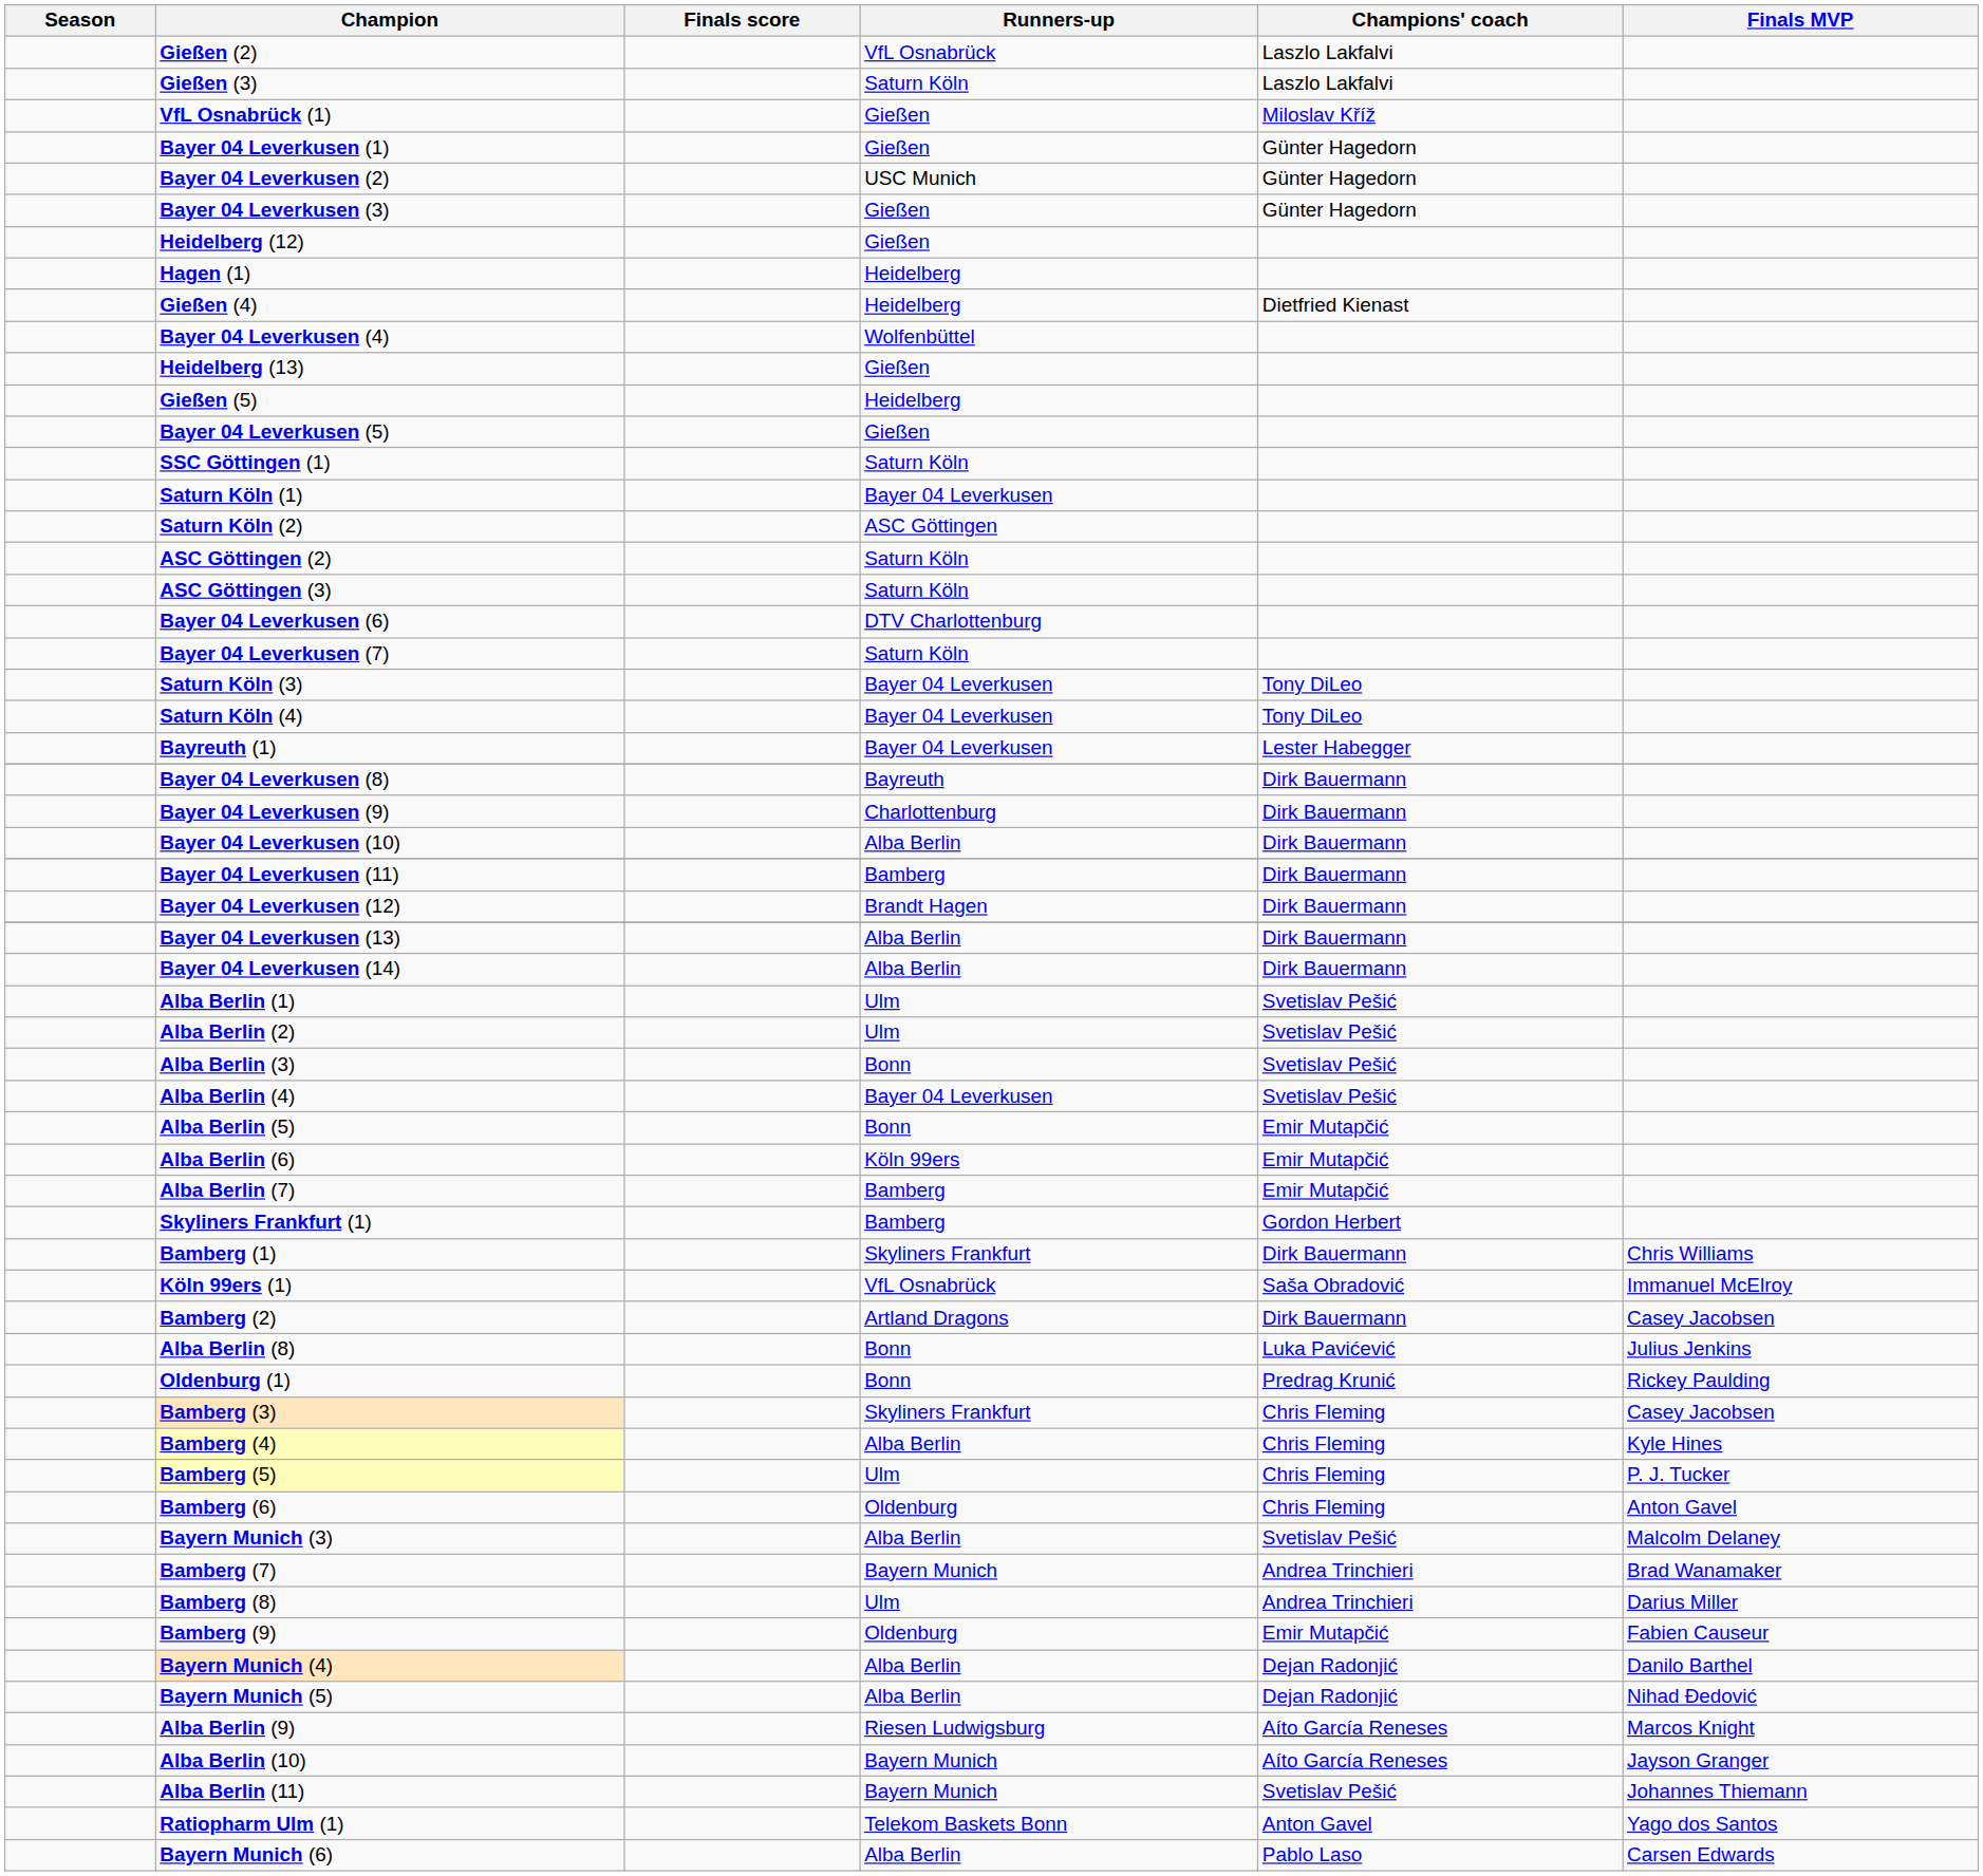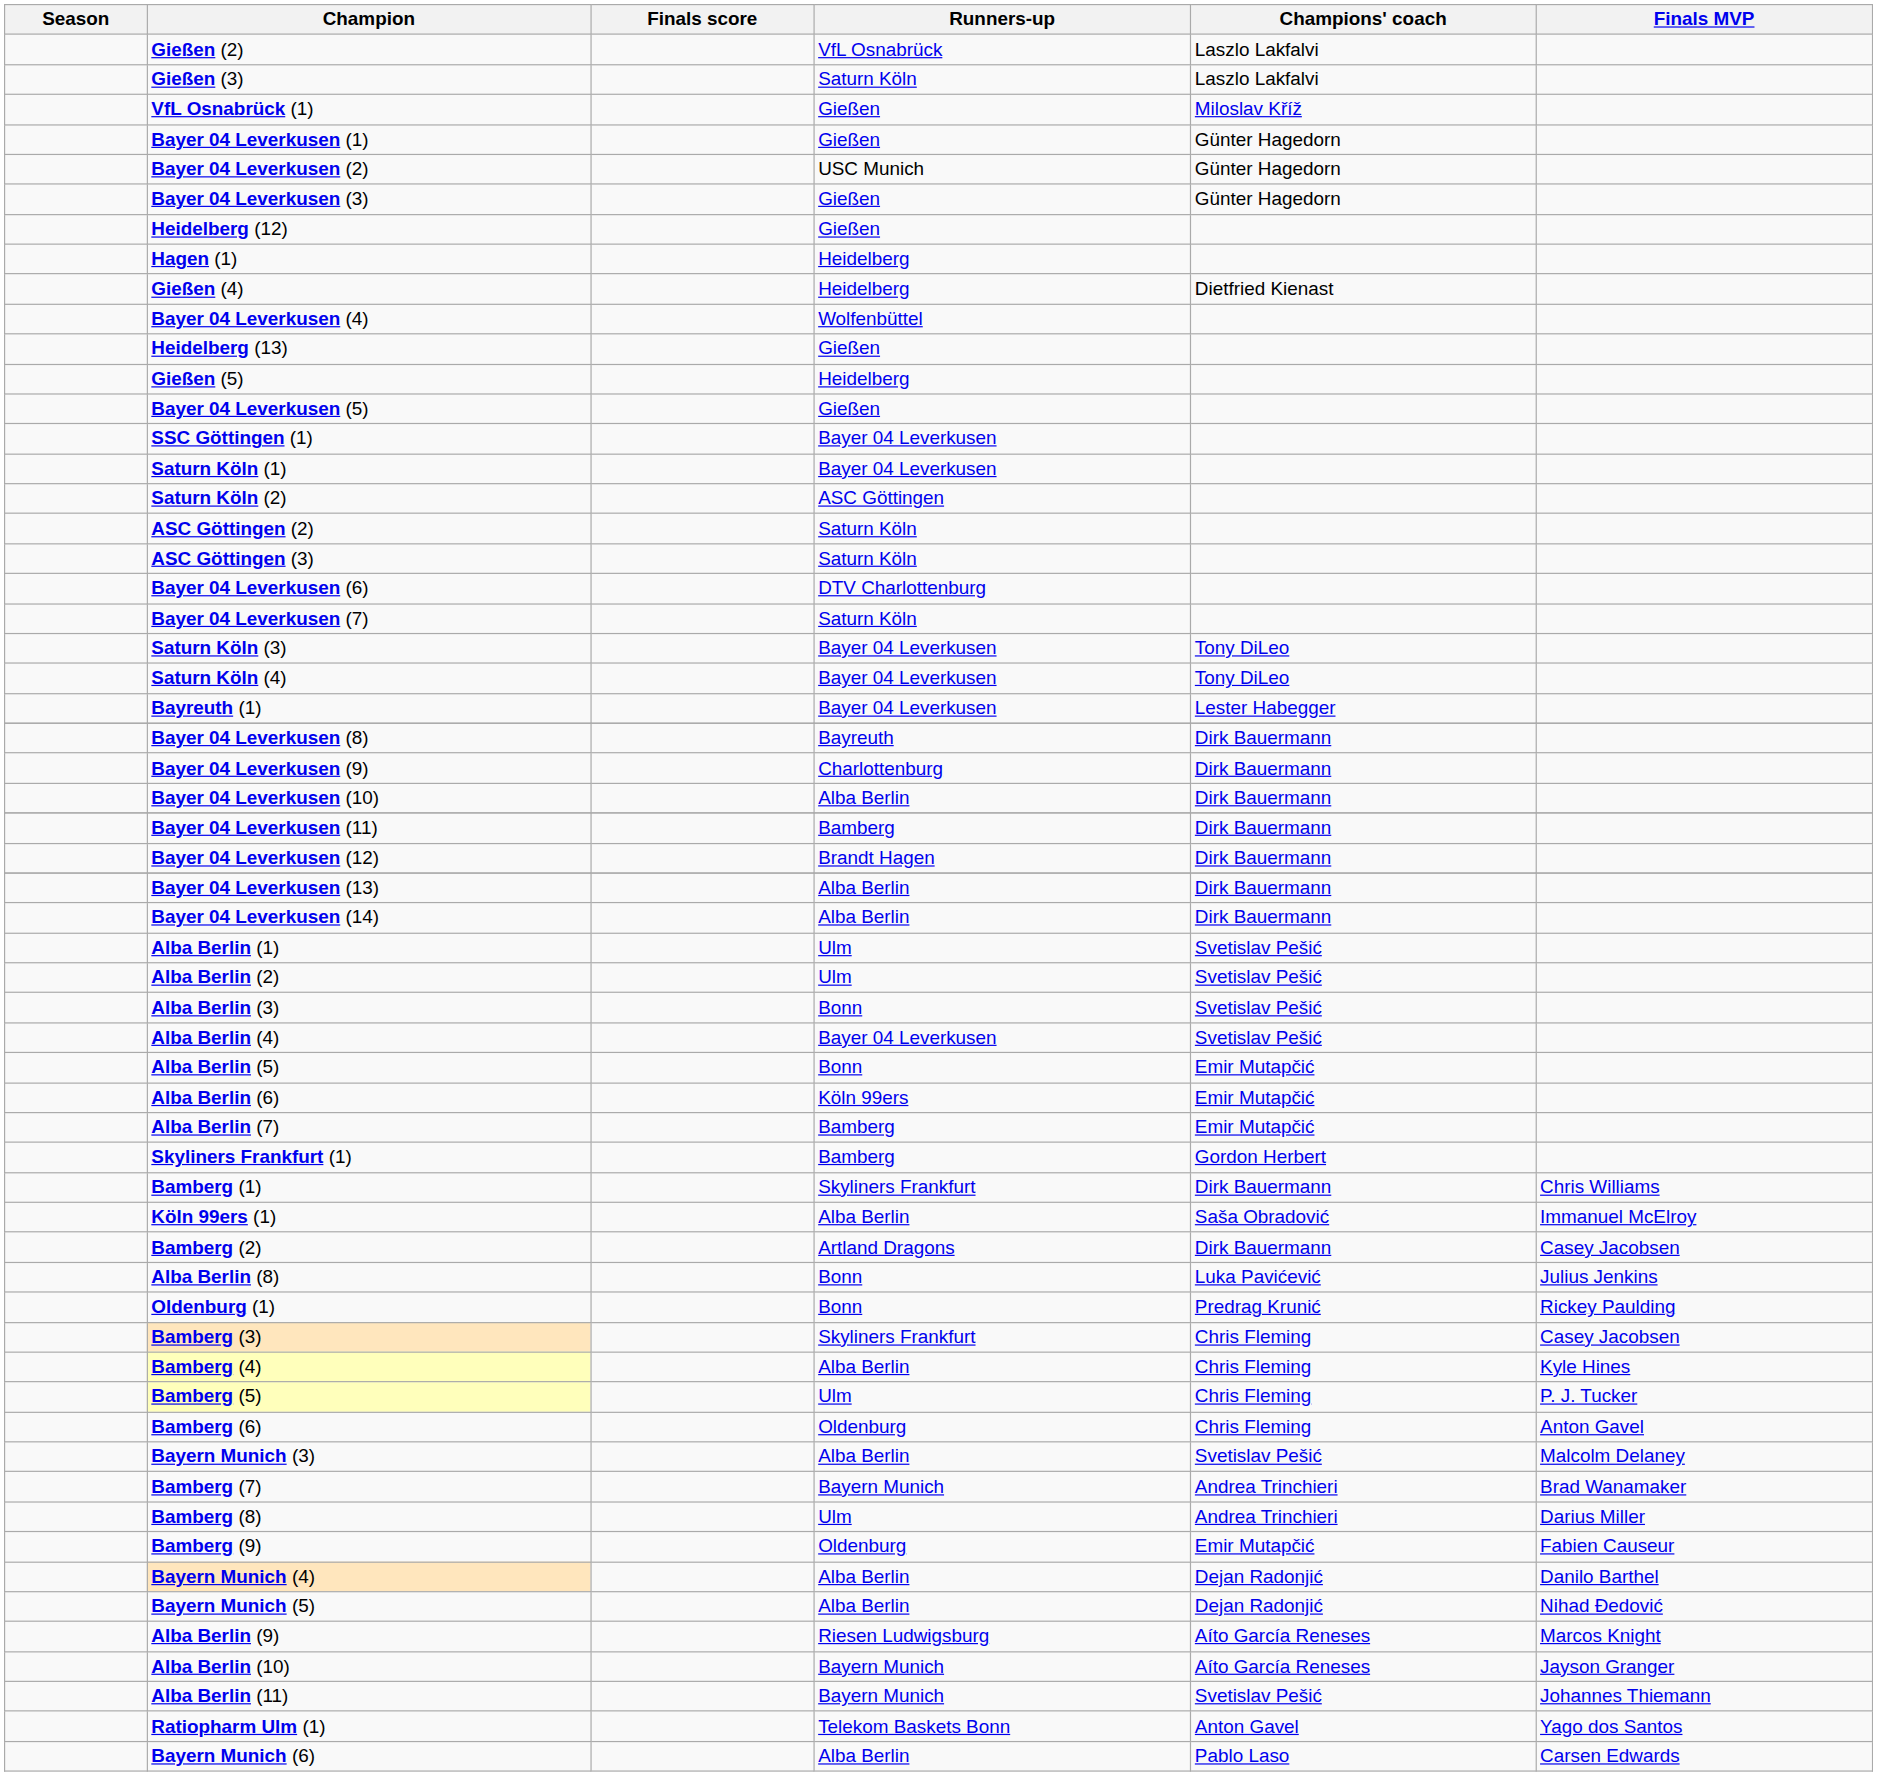SSC Göttingen (1) | Runners-up: Saturn Köln -> Bayer 04 Leverkusen
Köln 99ers (1) | Runners-up: VfL Osnabrück -> Alba Berlin
